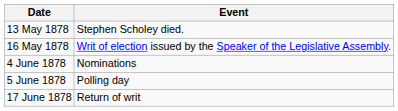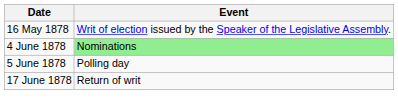- row: 13 May 1878 | Stephen Scholey died.
4 June 1878 | Event: no background -> lightgreen background
